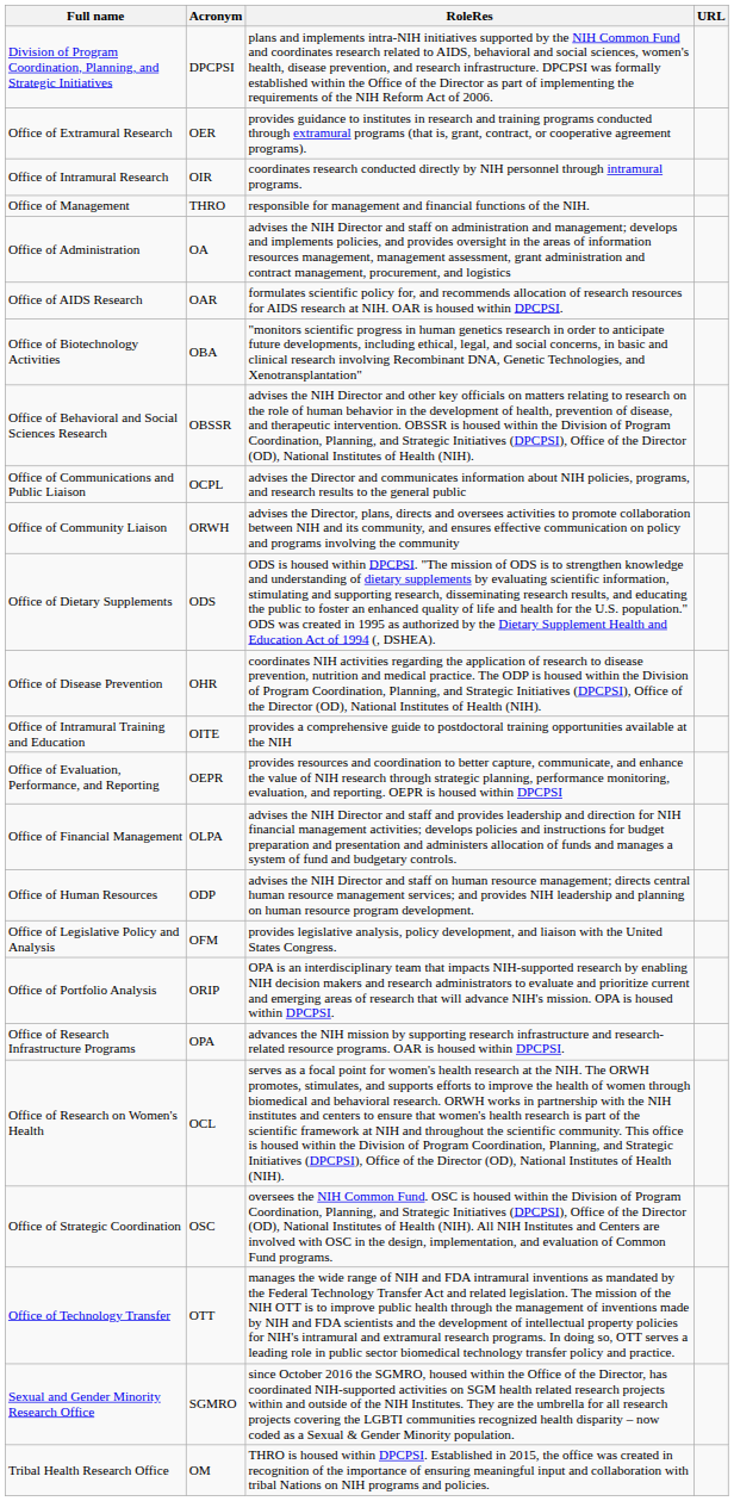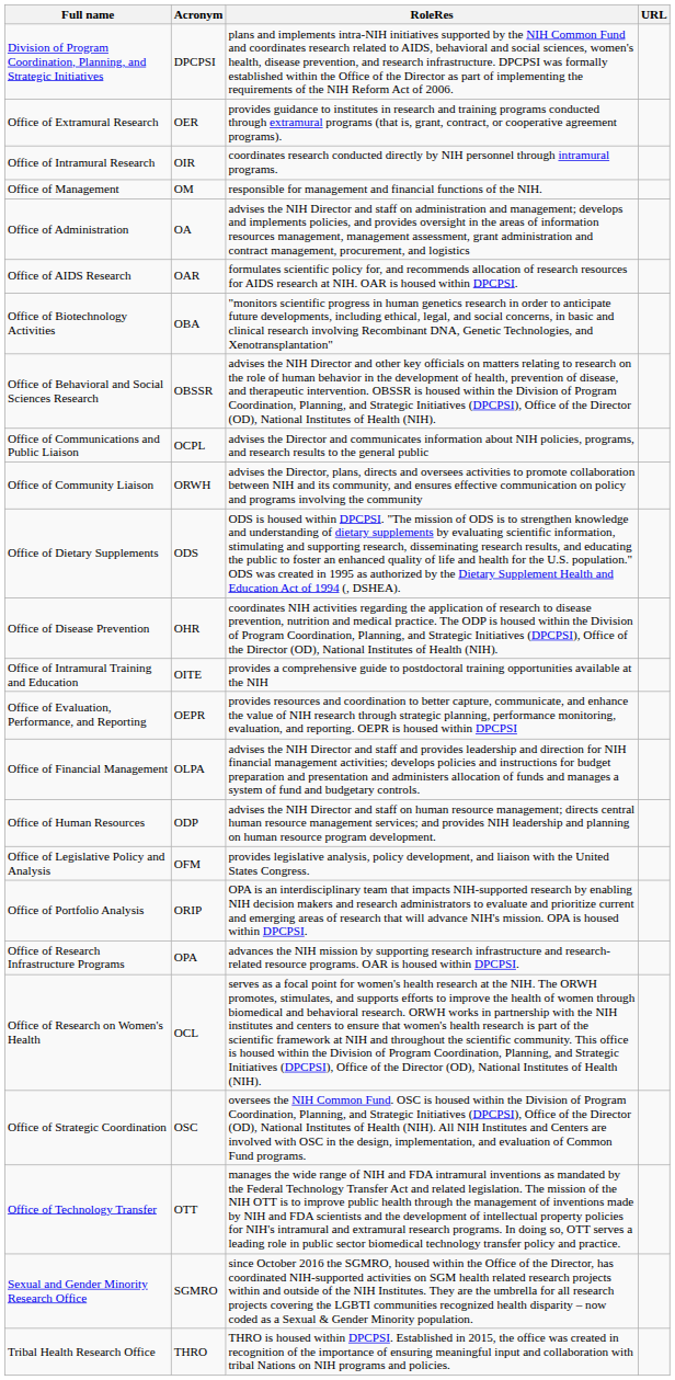Office of Management | Acronym: THRO -> OM
Tribal Health Research Office | Acronym: OM -> THRO
